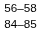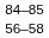rows swapped: 56–58 <-> 84–85
